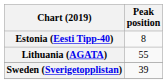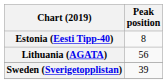Lithuania (AGATA) | Peak position: 55 -> 56
